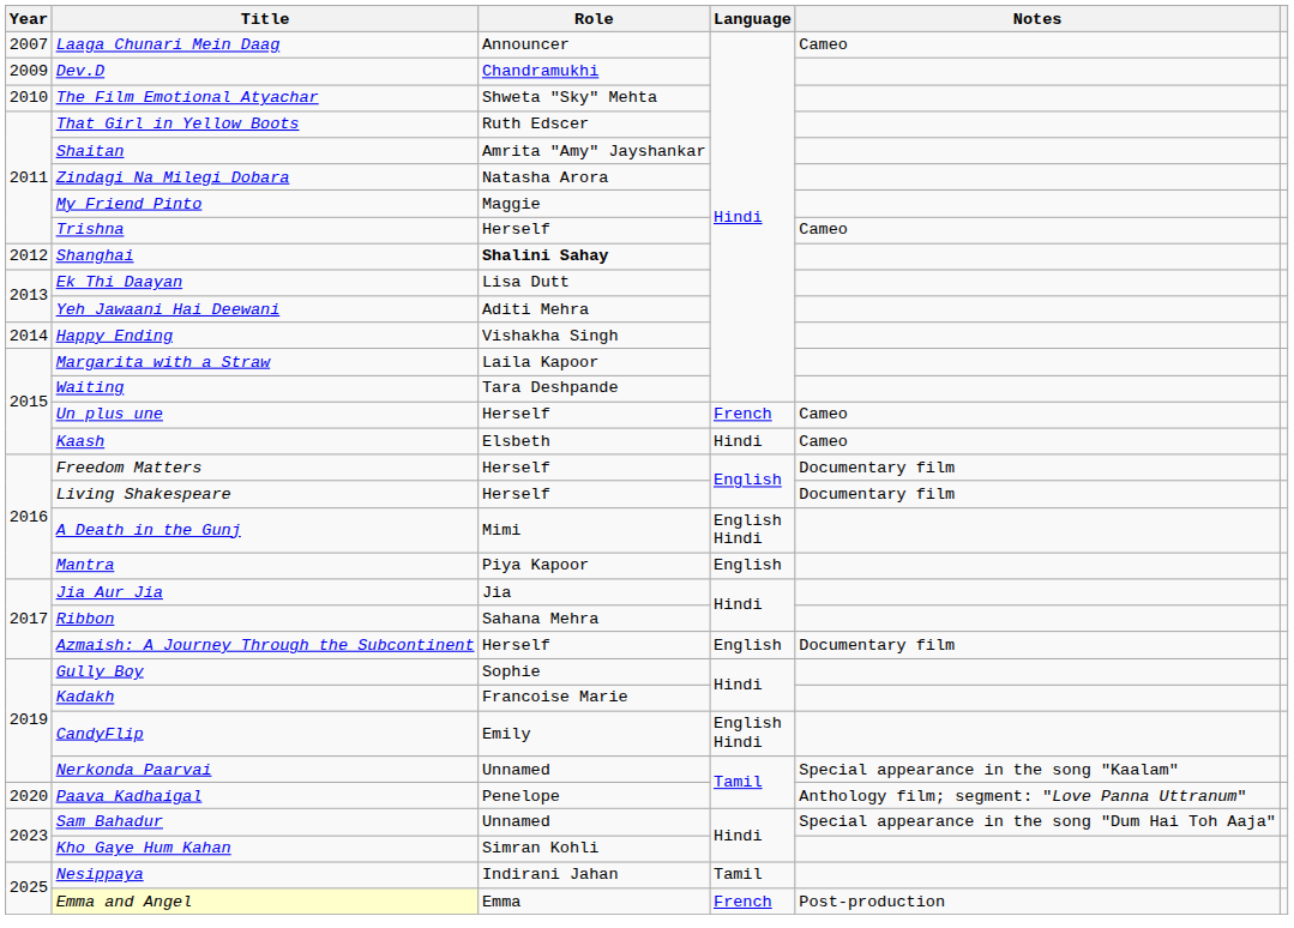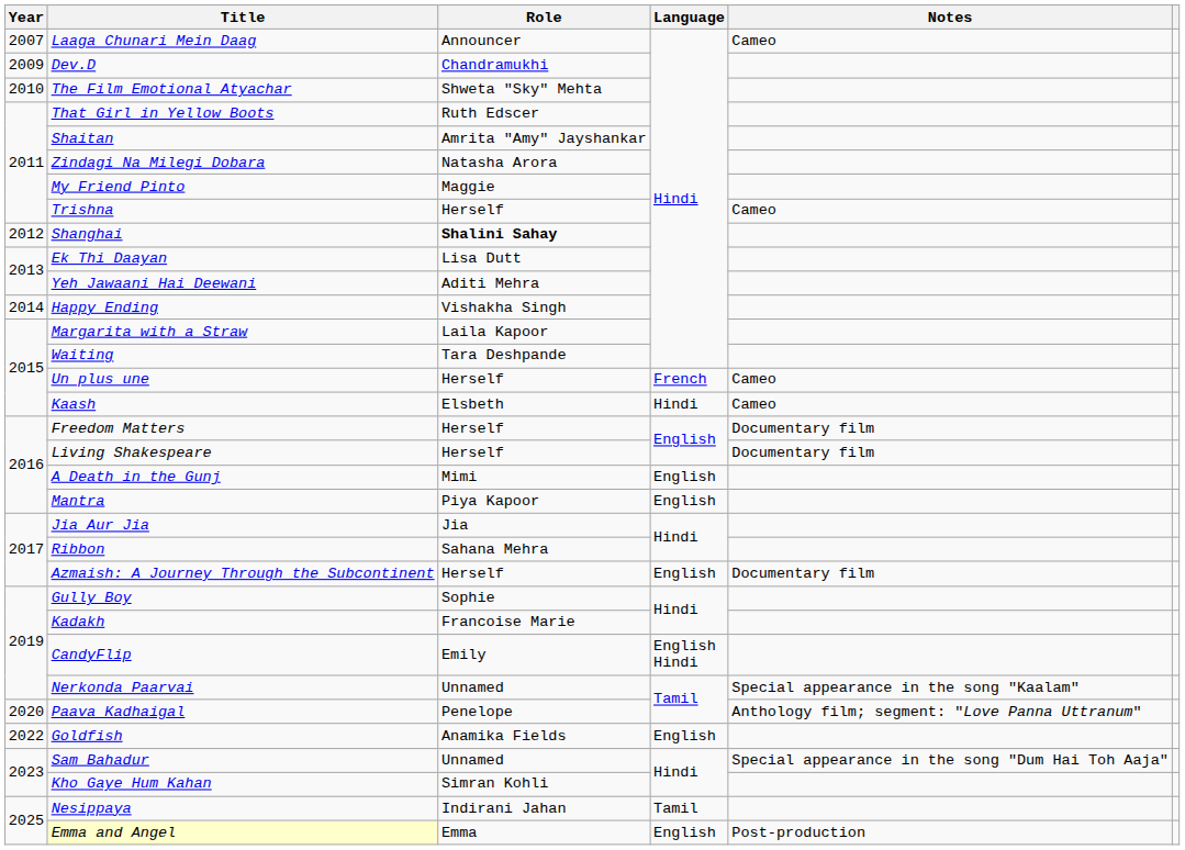A Death in the Gunj | Language: English Hindi -> English
+ row: 2022 | Goldfish | Anamika Fields | English
Emma and Angel | Language: French -> English
